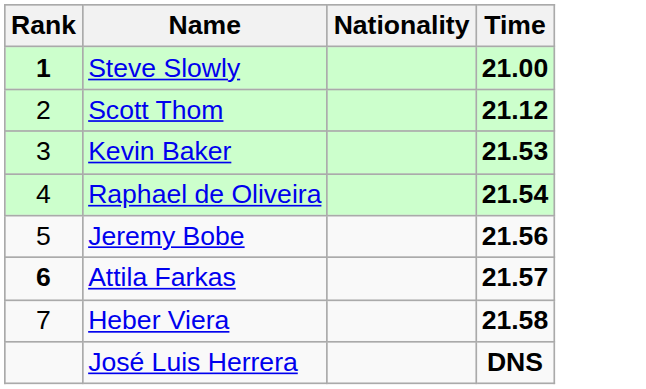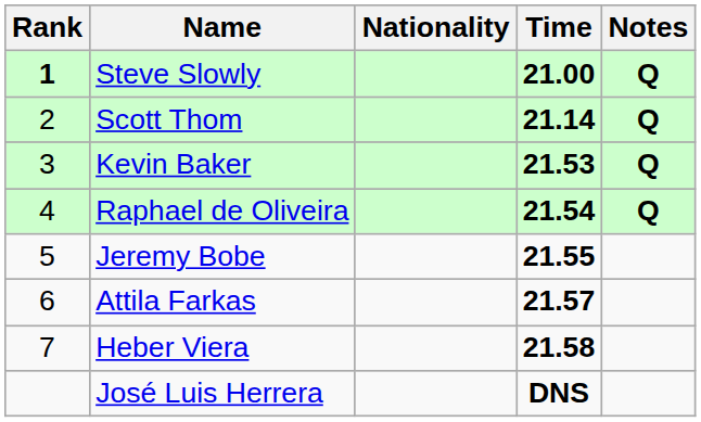+ column: Notes | Q | Q | Q | Q
Scott Thom | Time: 21.12 -> 21.14
Jeremy Bobe | Time: 21.56 -> 21.55
Attila Farkas | Rank: bold -> normal
